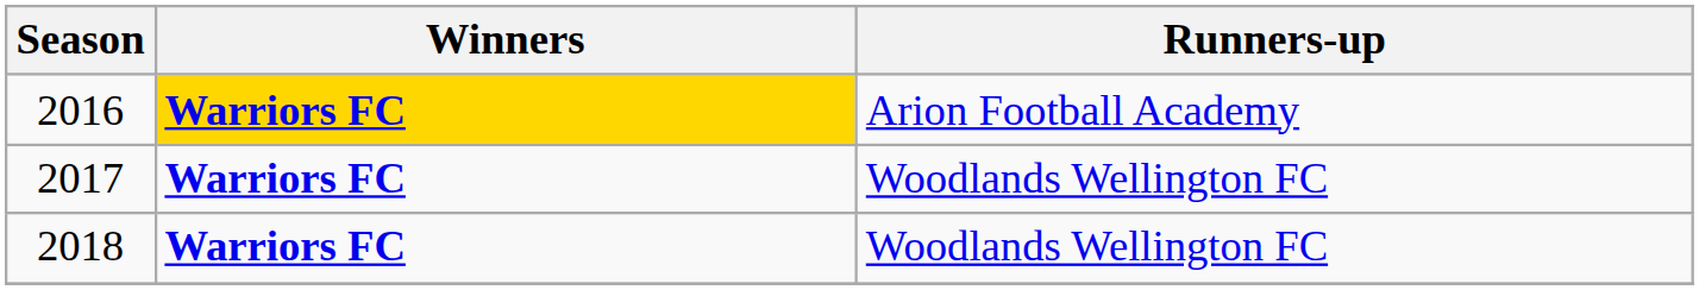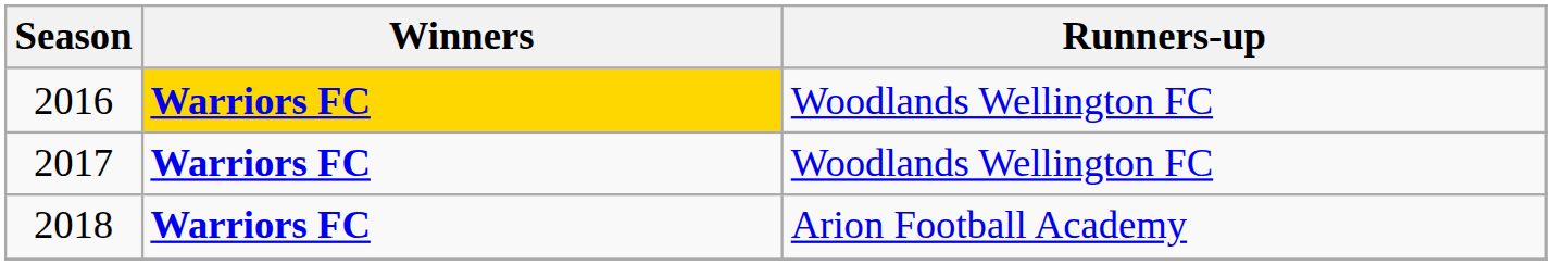2016 | Runners-up: Arion Football Academy -> Woodlands Wellington FC
2018 | Runners-up: Woodlands Wellington FC -> Arion Football Academy
